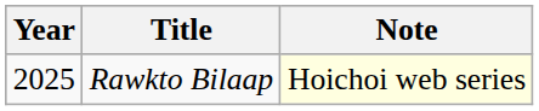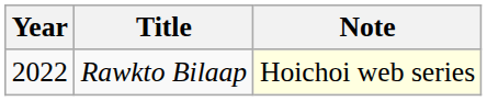Rawkto Bilaap | Year: 2025 -> 2022
